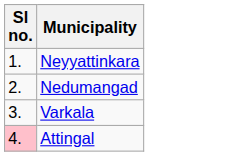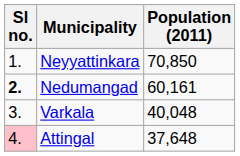+ column: Population (2011) | 70,850 | 60,161 | 40,048 | 37,648
Nedumangad | Sl no.: normal -> bold
